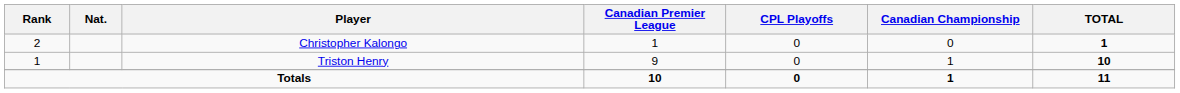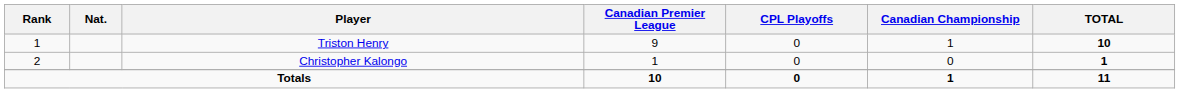rows swapped: Triston Henry <-> Christopher Kalongo
